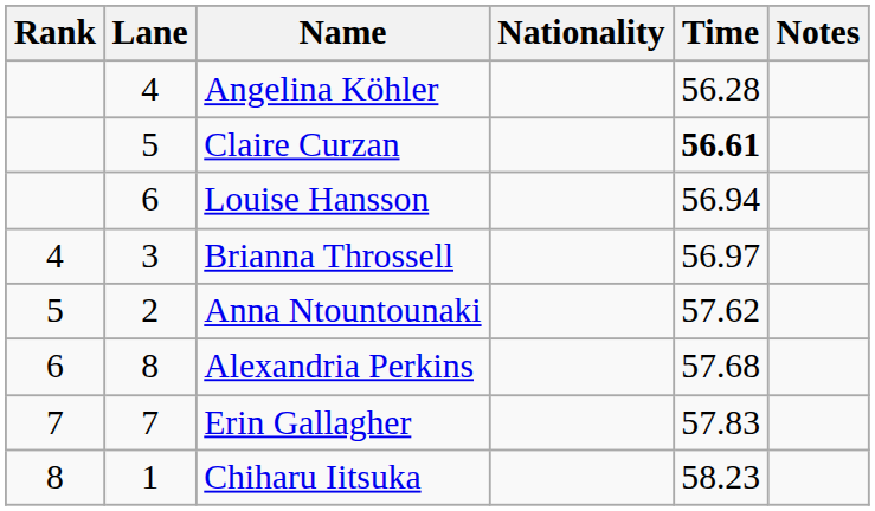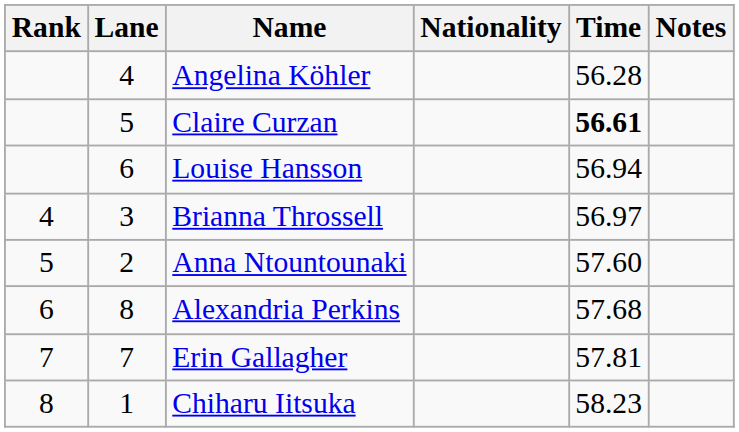Anna Ntountounaki | Time: 57.62 -> 57.60
Erin Gallagher | Time: 57.83 -> 57.81
